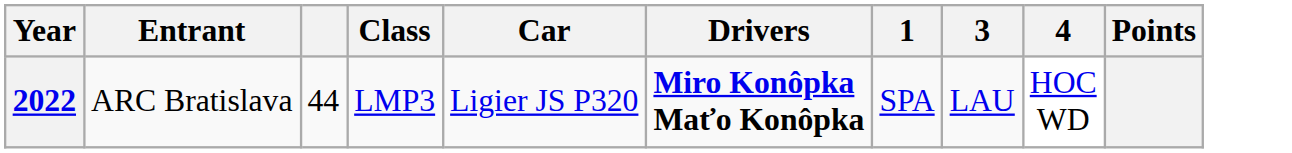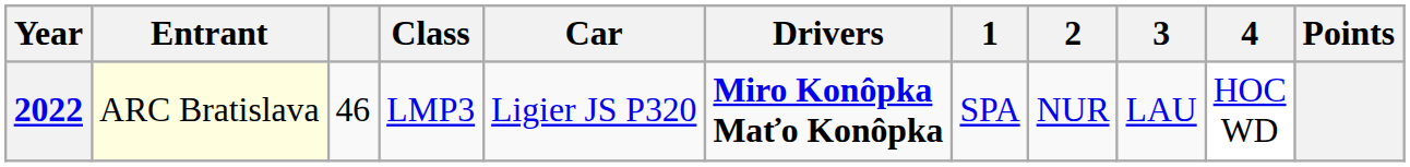+ column: 2 | NUR
2022 | Entrant: no background -> lightyellow background
2022 | column 3: 44 -> 46
